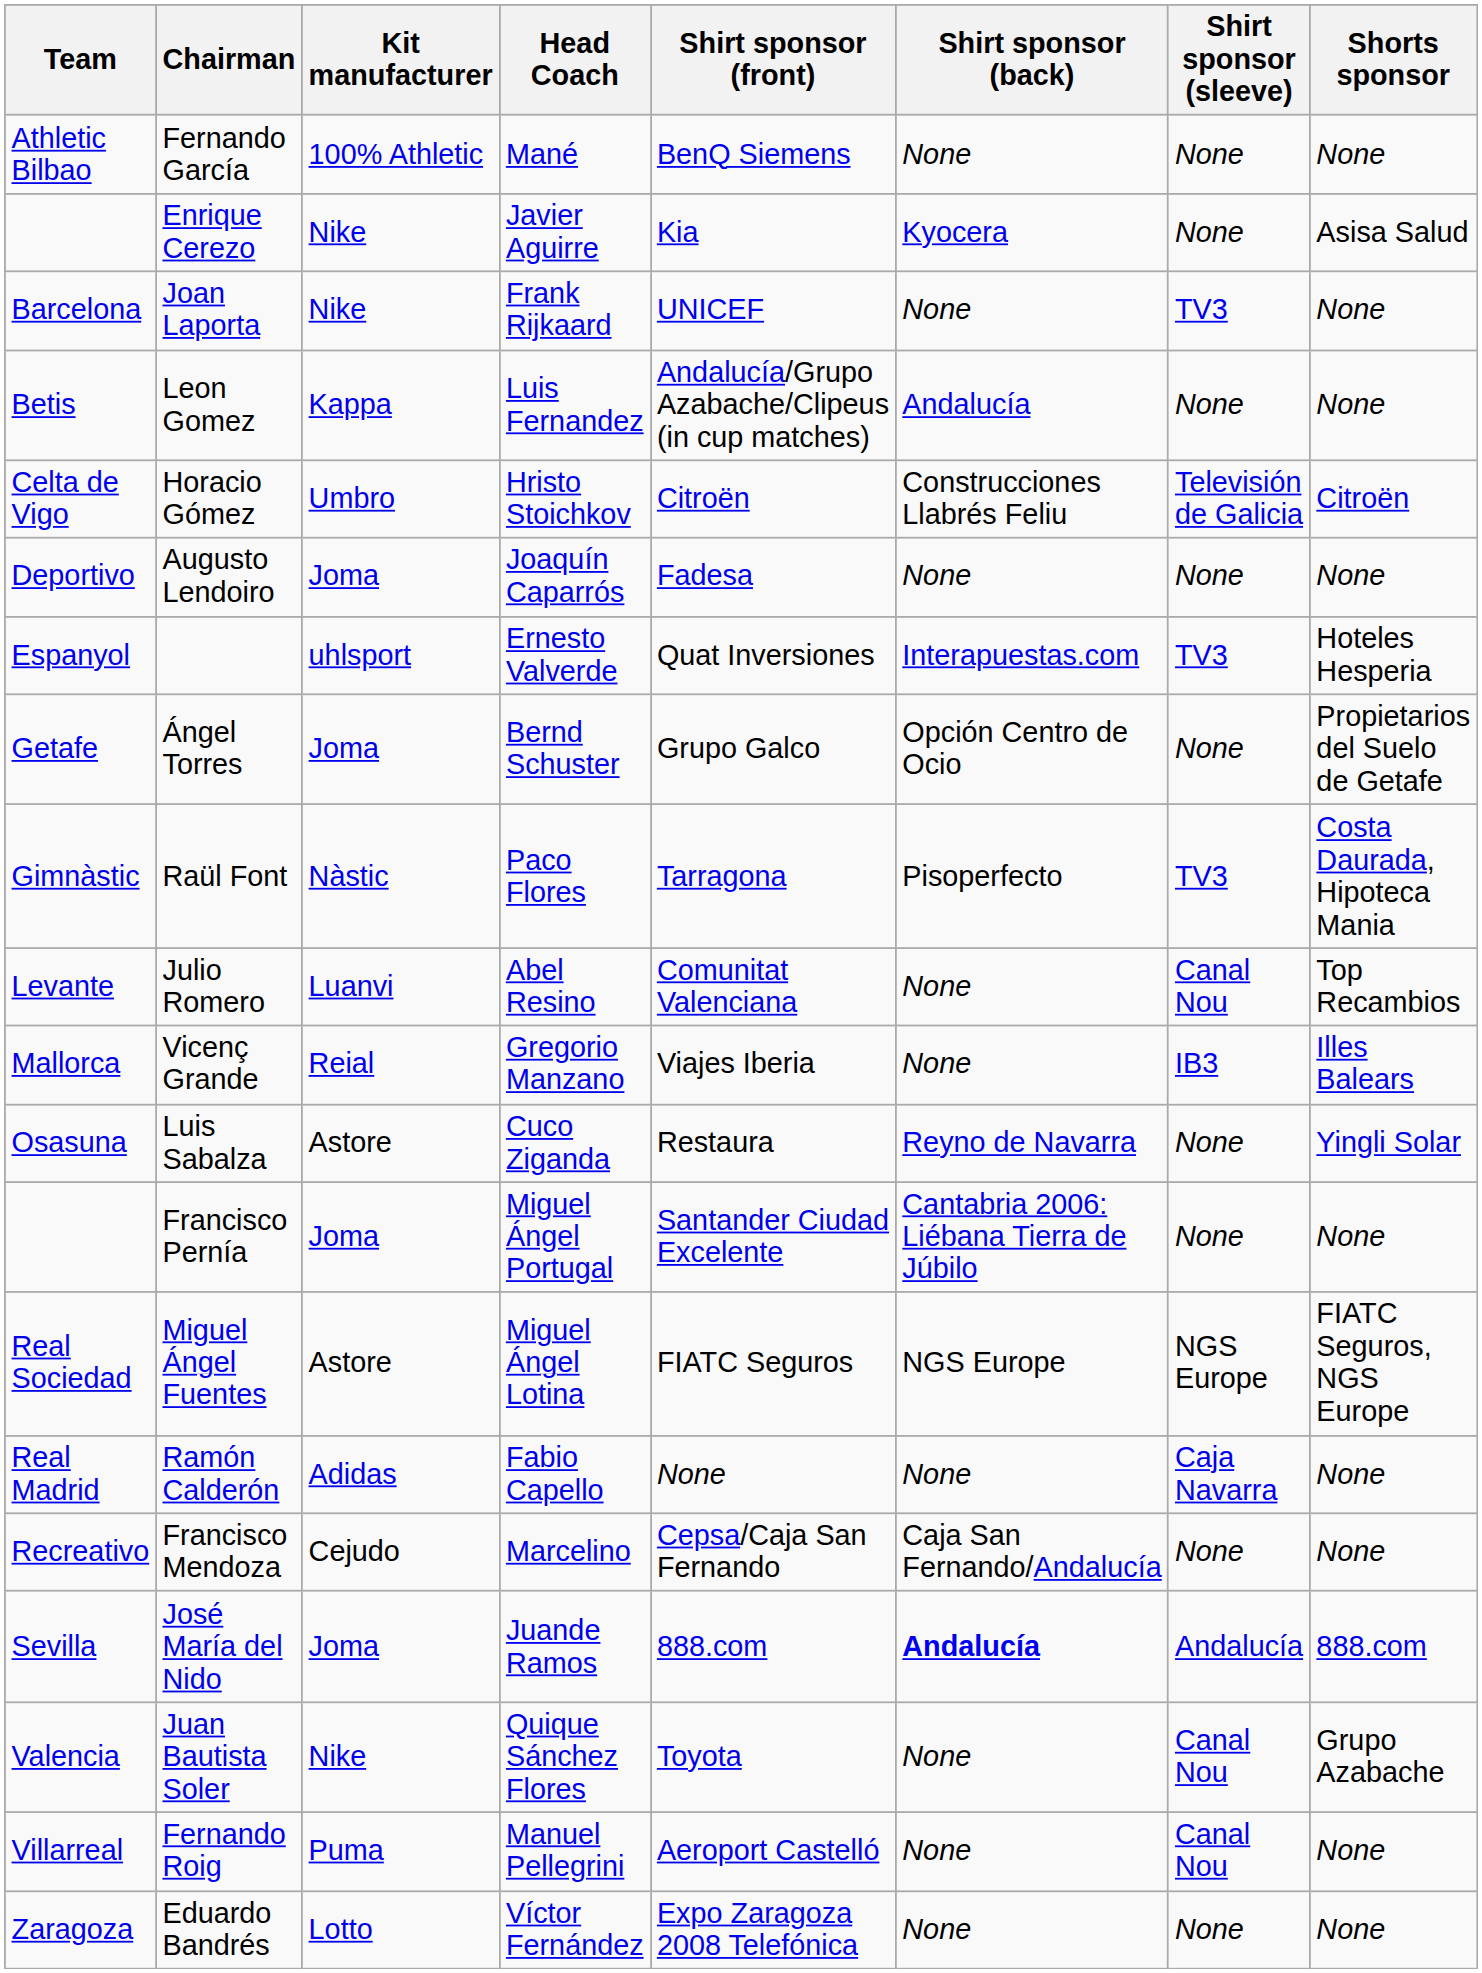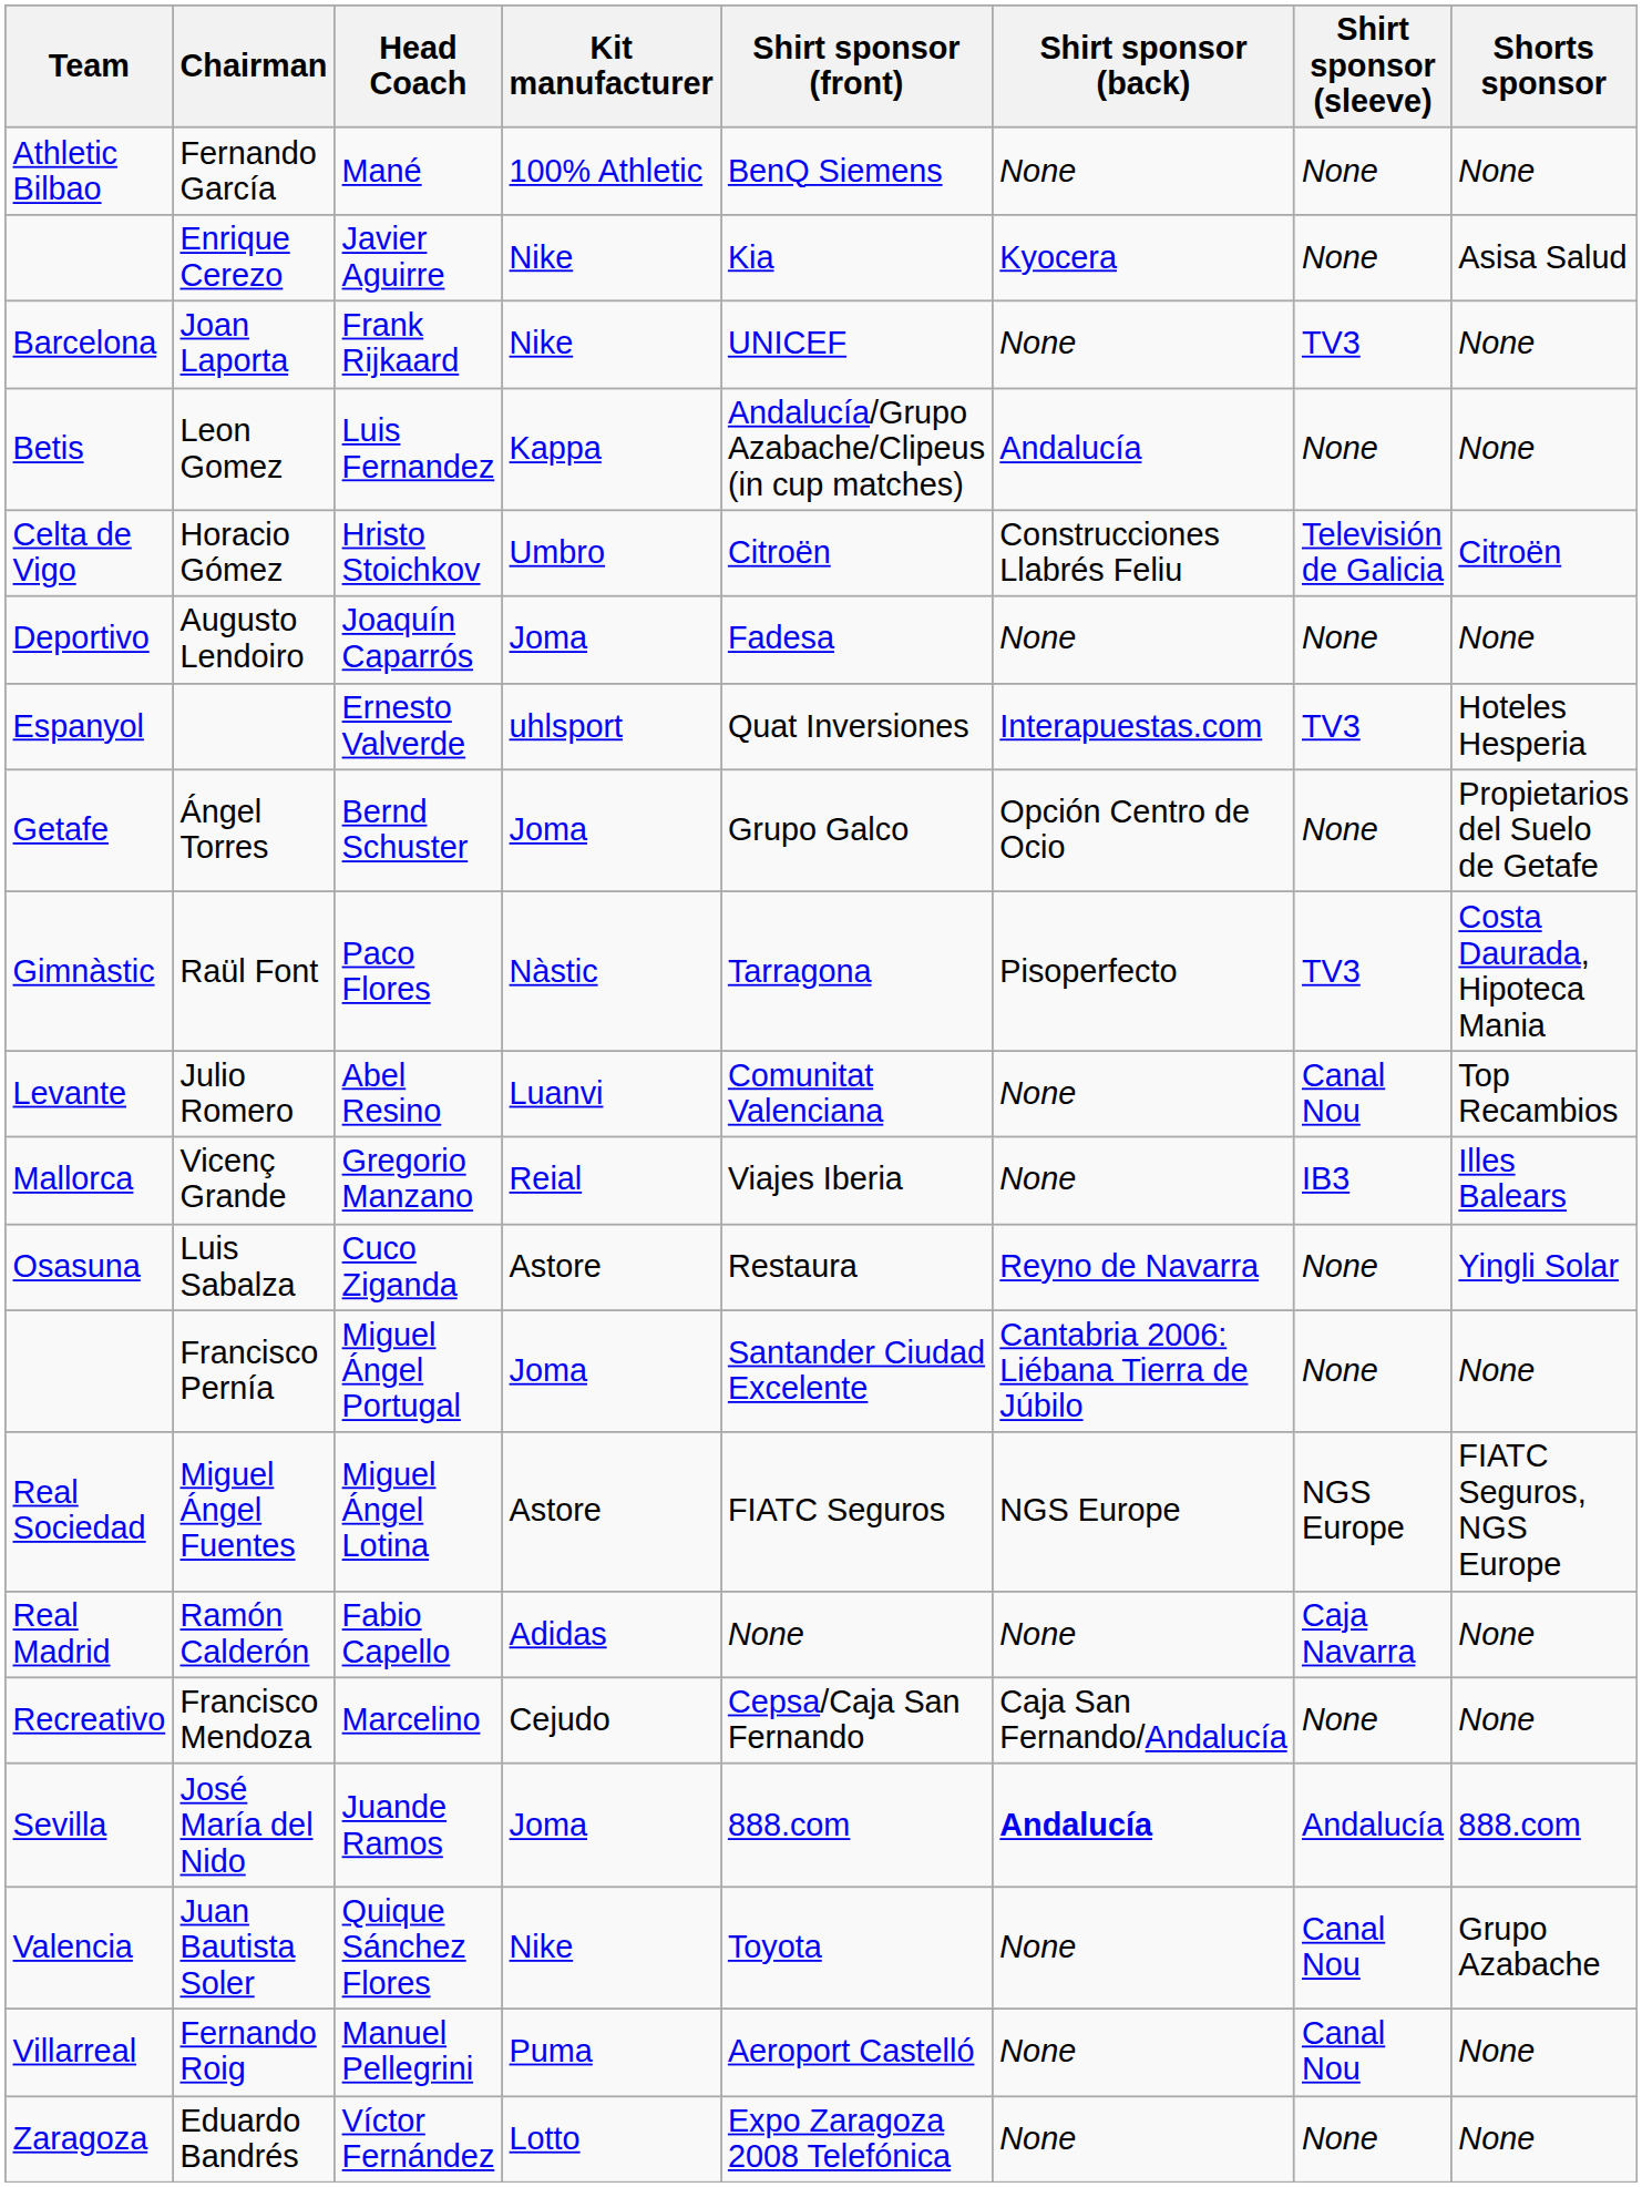columns swapped: Head Coach <-> Kit manufacturer
